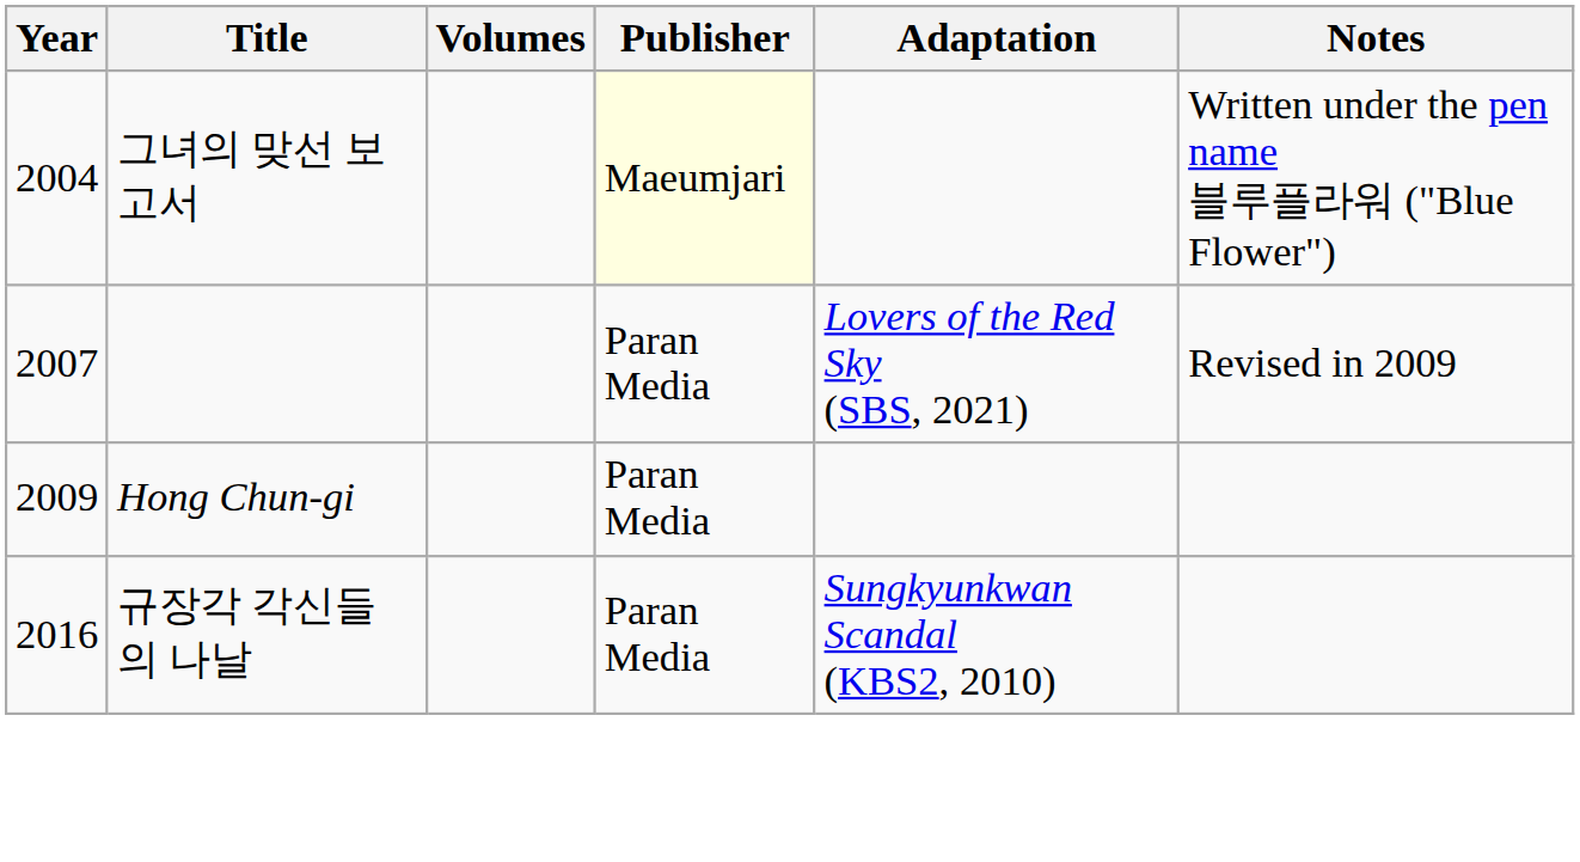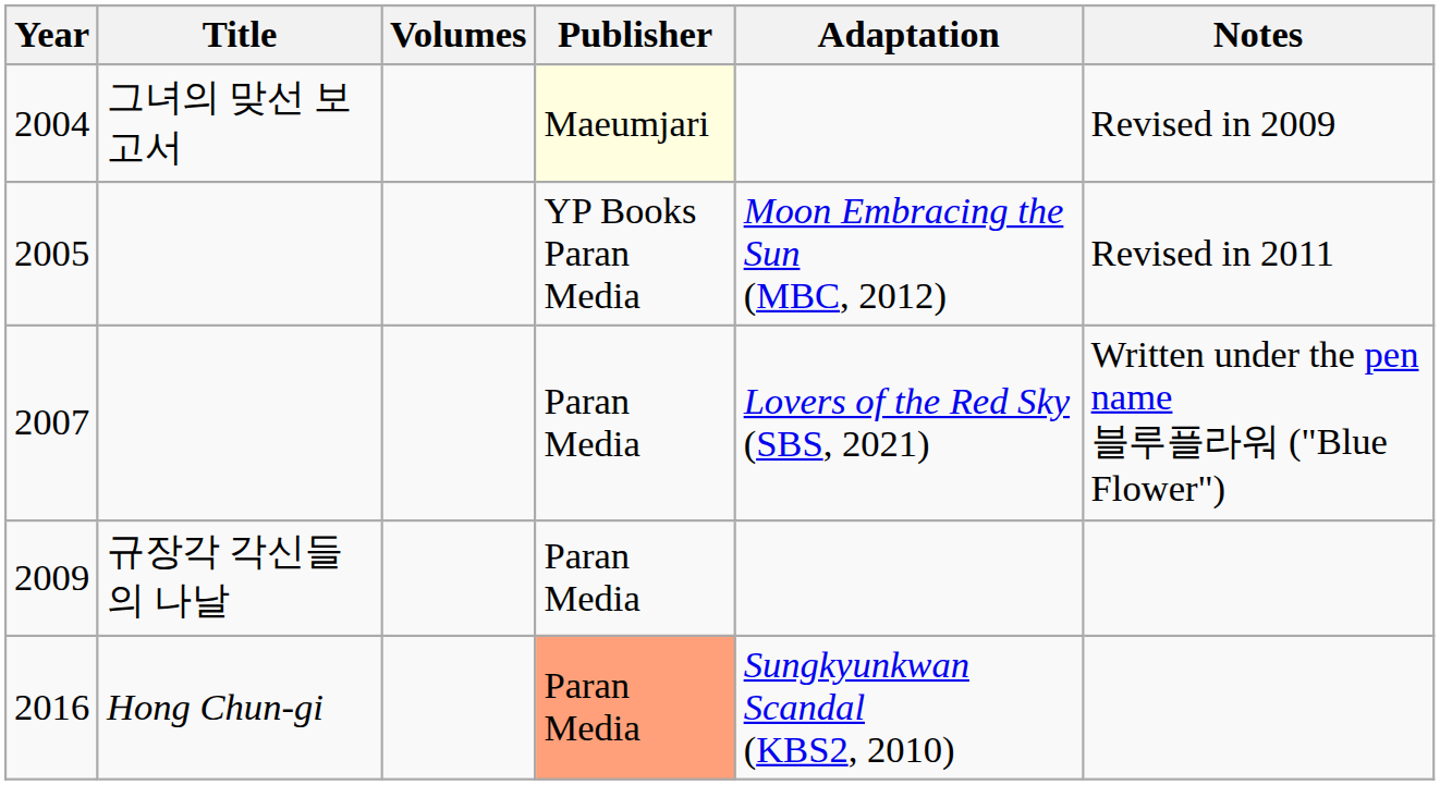2004 | Notes: Written under the pen name 블루플라워 ("Blue Flower") -> Revised in 2009
+ row: 2005 | YP Books Paran Media | Moon Embracing the Sun (MBC, 2012) | Revised in 2011
2007 | Notes: Revised in 2009 -> Written under the pen name 블루플라워 ("Blue Flower")
2009 | Title: Hong Chun-gi -> 규장각 각신들의 나날
2016 | Title: 규장각 각신들의 나날 -> Hong Chun-gi
2016 | Publisher: no background -> lightsalmon background
